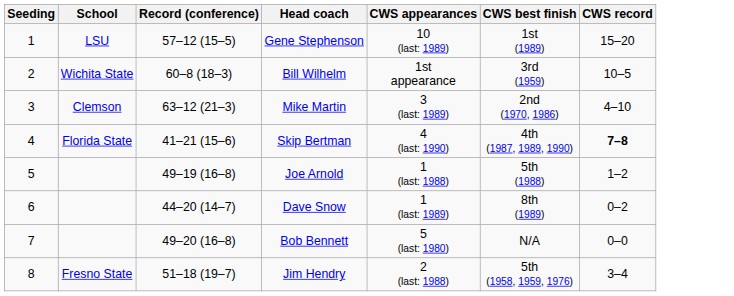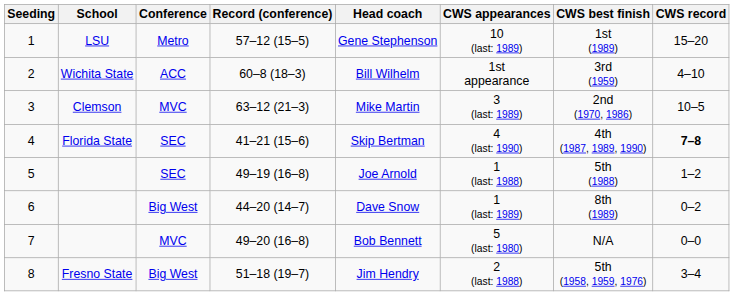+ column: Conference | Metro | ACC | MVC | SEC | SEC | Big West | MVC | Big West
2 | CWS record: 10–5 -> 4–10
3 | CWS record: 4–10 -> 10–5
